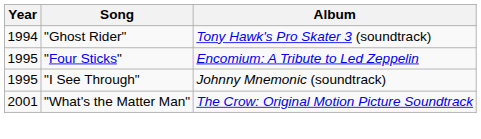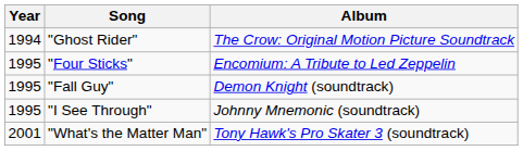"Ghost Rider" | Album: Tony Hawk's Pro Skater 3 (soundtrack) -> The Crow: Original Motion Picture Soundtrack
+ row: 1995 | "Fall Guy" | Demon Knight (soundtrack)
"What's the Matter Man" | Album: The Crow: Original Motion Picture Soundtrack -> Tony Hawk's Pro Skater 3 (soundtrack)
